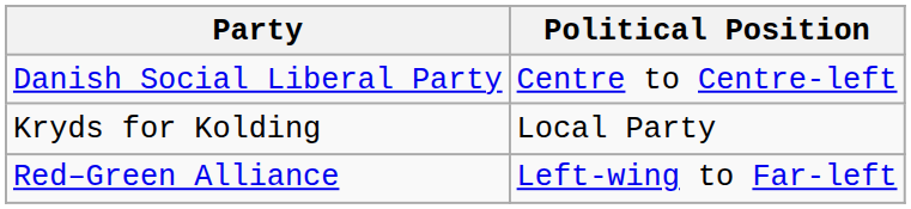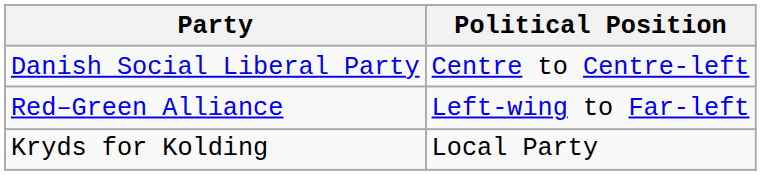rows swapped: Kryds for Kolding <-> Red–Green Alliance
